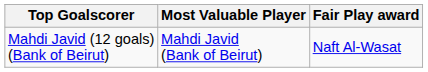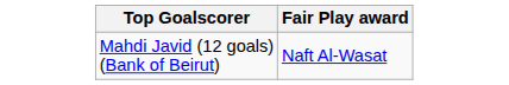- column: Most Valuable Player | Mahdi Javid (Bank of Beirut)
